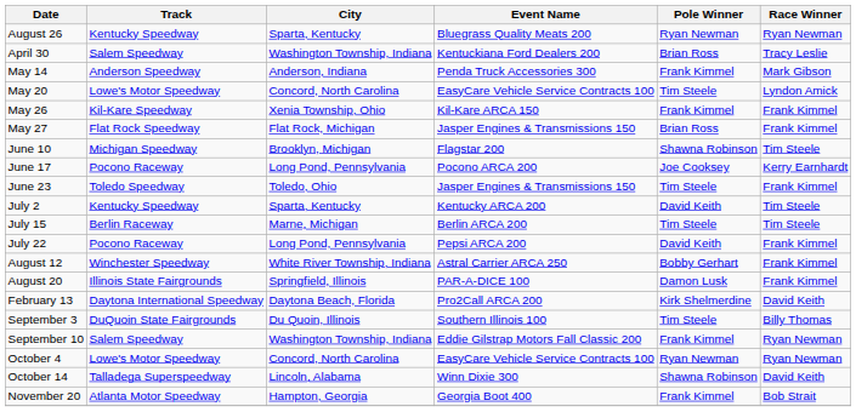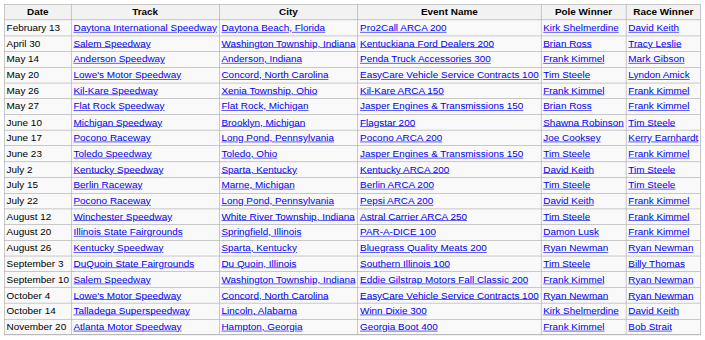rows swapped: February 13 <-> August 26
August 12 | Pole Winner: Bobby Gerhart -> Tim Steele
October 14 | Pole Winner: Shawna Robinson -> Kirk Shelmerdine
